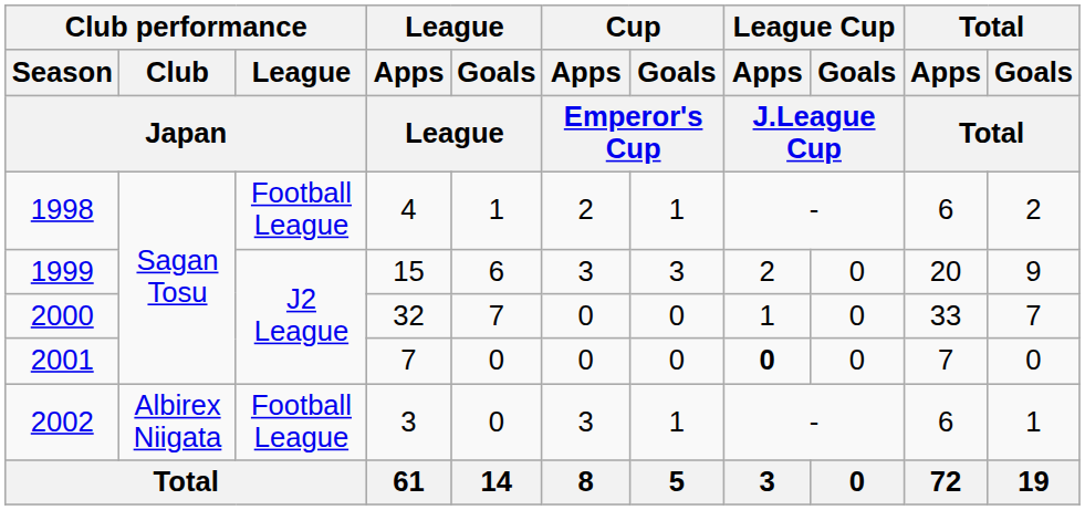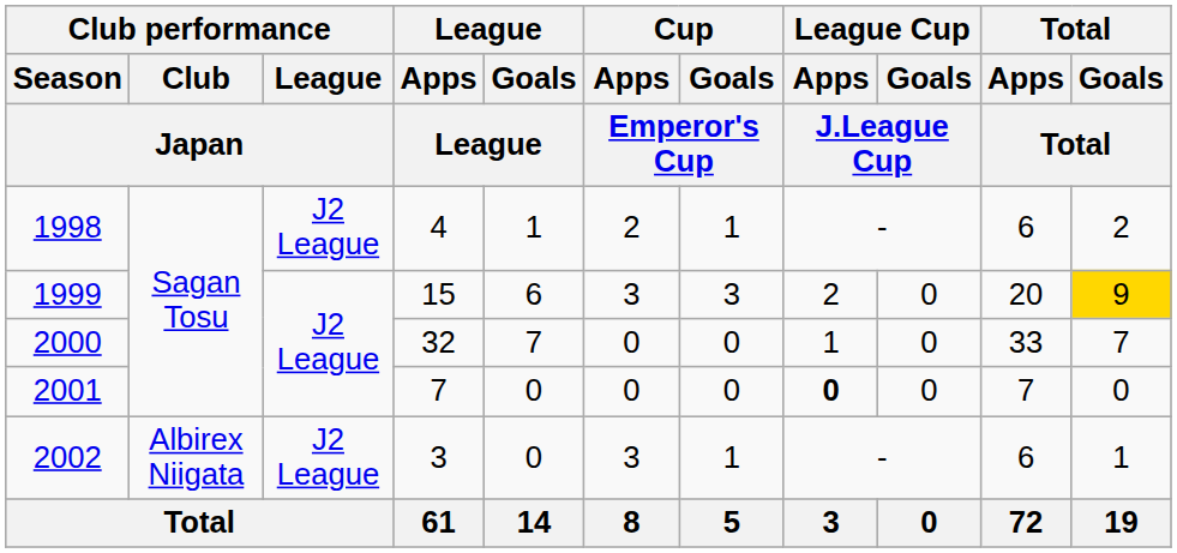1998 | Club performance / League / Japan: Football League -> J2 League
1999 | Total / Goals / Total: no background -> gold background
2002 | Club performance / League / Japan: Football League -> J2 League
